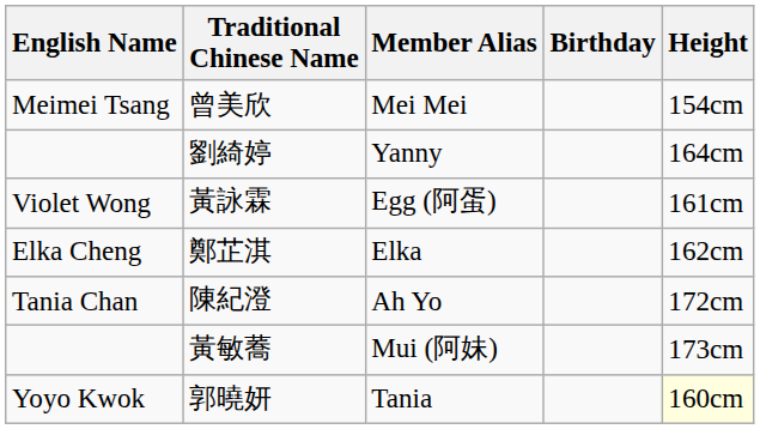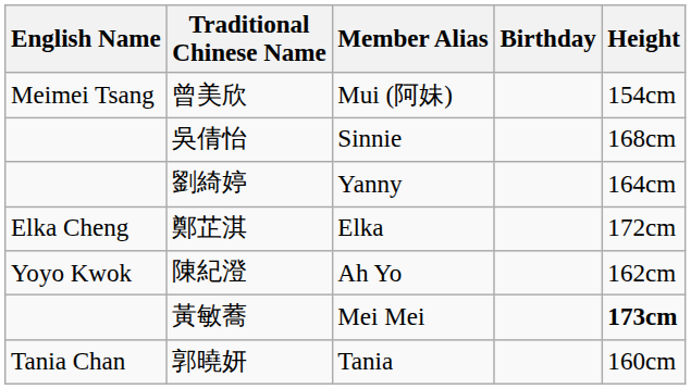曾美欣 | Member Alias: Mei Mei -> Mui (阿妹)
+ row: 吳倩怡 | Sinnie | 168cm
- row: Violet Wong | 黃詠霖 | Egg (阿蛋) | 161cm
鄭芷淇 | Height: 162cm -> 172cm
陳紀澄 | English Name: Tania Chan -> Yoyo Kwok
陳紀澄 | Height: 172cm -> 162cm
黃敏蕎 | Member Alias: Mui (阿妹) -> Mei Mei
黃敏蕎 | Height: normal -> bold
郭曉妍 | English Name: Yoyo Kwok -> Tania Chan
郭曉妍 | Height: lightyellow background -> no background
